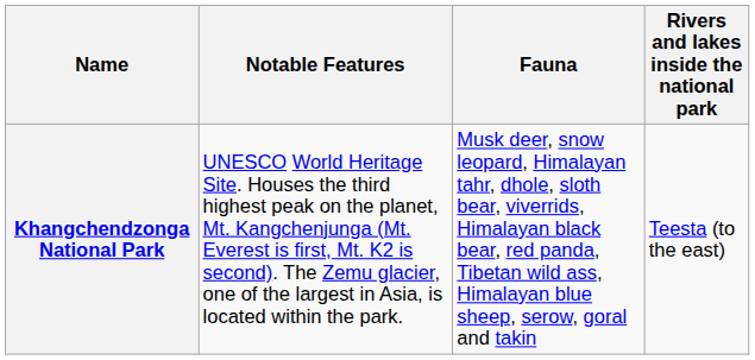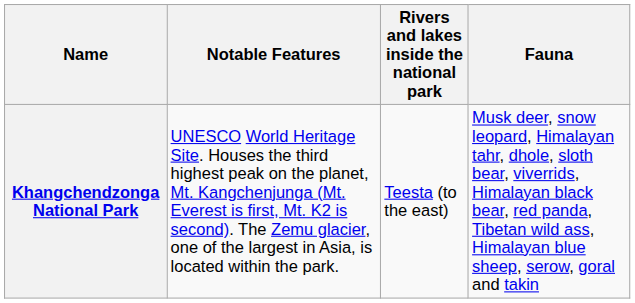columns swapped: Fauna <-> Rivers and lakes inside the national park
